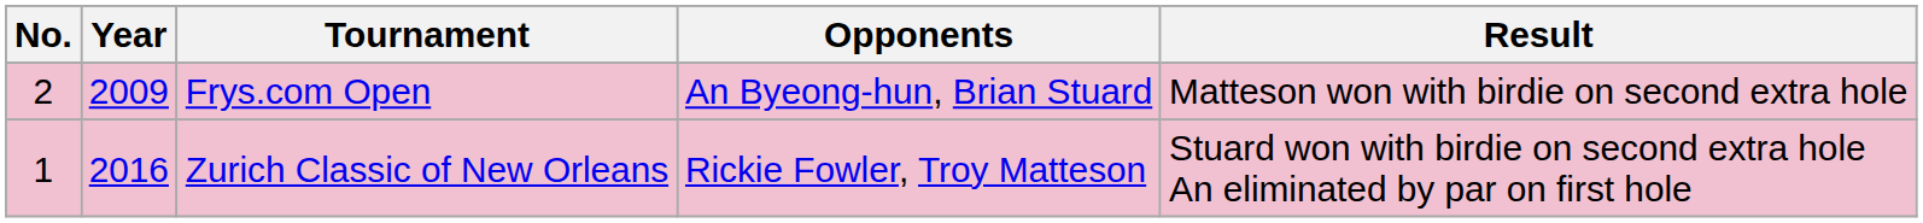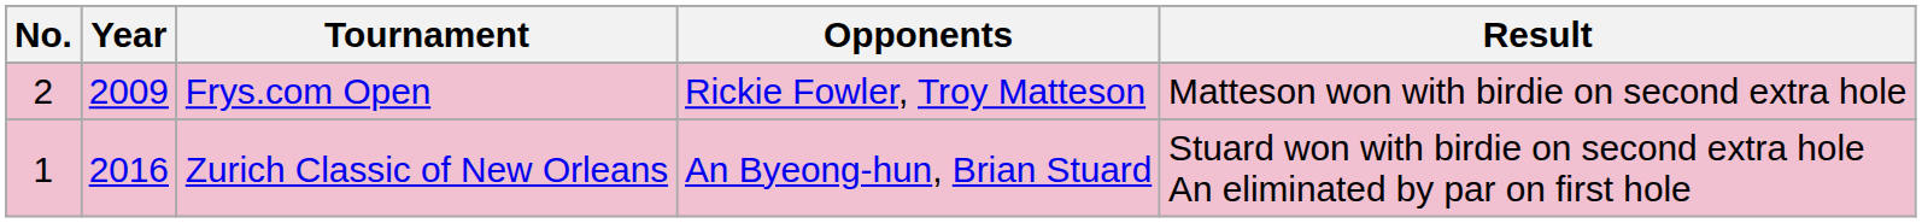Frys.com Open | Opponents: An Byeong-hun, Brian Stuard -> Rickie Fowler, Troy Matteson
Zurich Classic of New Orleans | Opponents: Rickie Fowler, Troy Matteson -> An Byeong-hun, Brian Stuard
